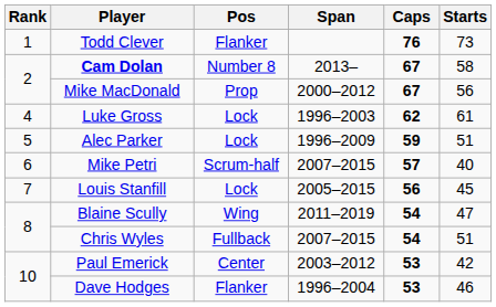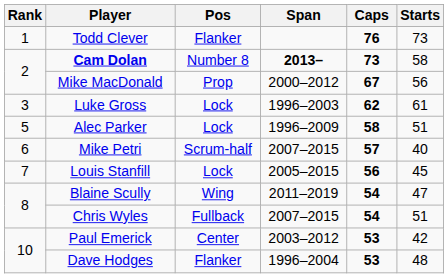Cam Dolan | Span: normal -> bold
Cam Dolan | Caps: 67 -> 73
Luke Gross | Rank: 4 -> 3
Alec Parker | Caps: 59 -> 58
Dave Hodges | Starts: 46 -> 48
